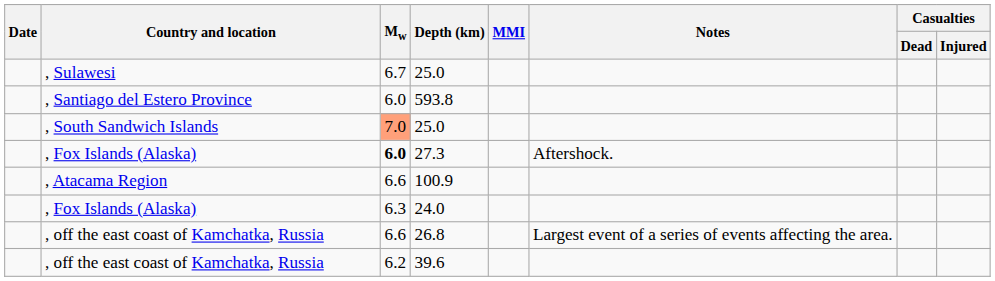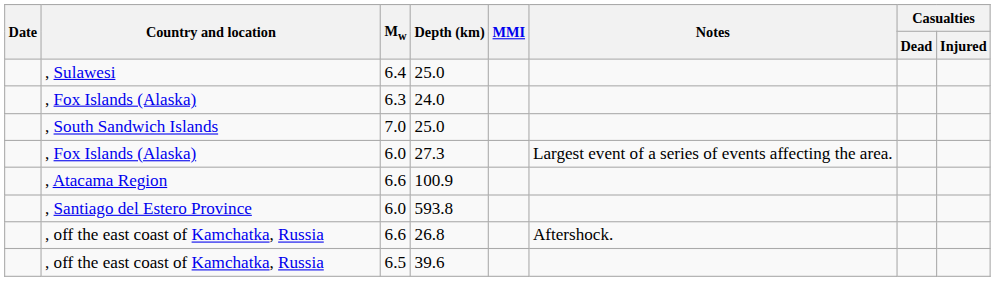, Sulawesi / 25.0 | Mw: 6.7 -> 6.4
rows swapped: 24.0 <-> 593.8
, South Sandwich Islands / 25.0 | Mw: lightsalmon background -> no background
27.3 | Mw: bold -> normal
27.3 | Notes: Aftershock. -> Largest event of a series of events affecting the area.
26.8 | Notes: Largest event of a series of events affecting the area. -> Aftershock.
39.6 | Mw: 6.2 -> 6.5
